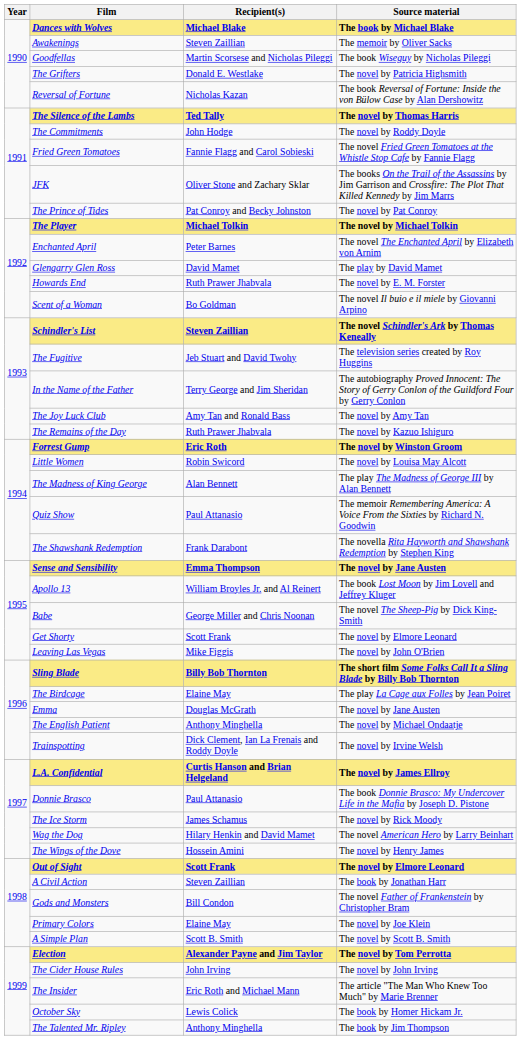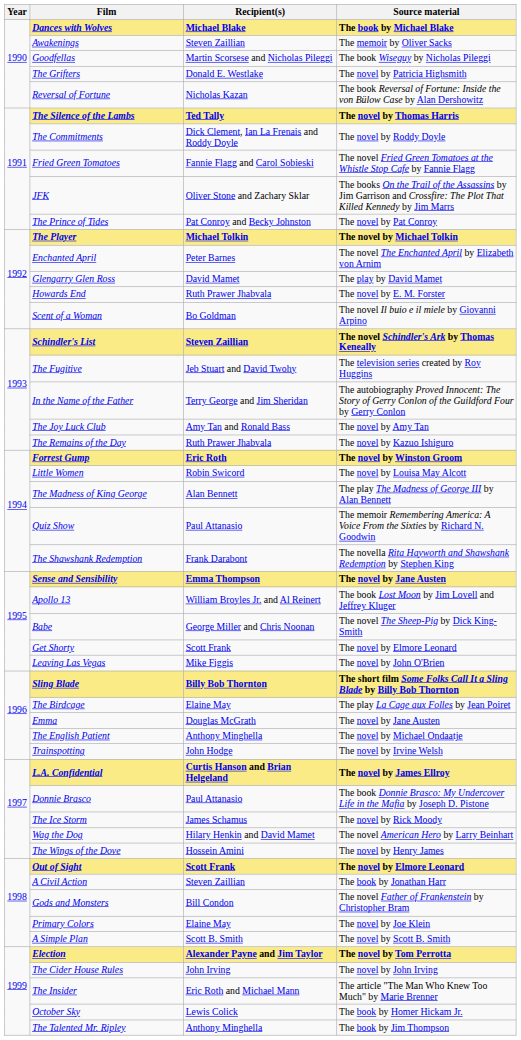The Commitments | Recipient(s): John Hodge -> Dick Clement, Ian La Frenais and Roddy Doyle
Trainspotting | Recipient(s): Dick Clement, Ian La Frenais and Roddy Doyle -> John Hodge
